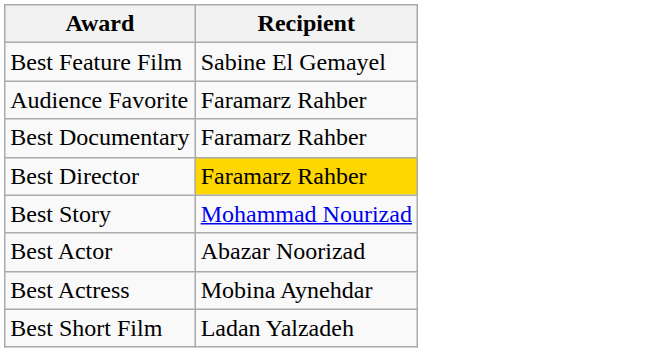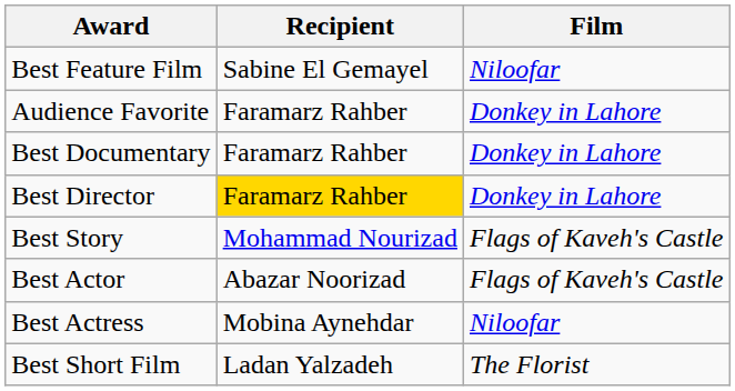+ column: Film | Niloofar | Donkey in Lahore | Donkey in Lahore | Donkey in Lahore | Flags of Kaveh's Castle | Flags of Kaveh's Castle | Niloofar | The Florist
